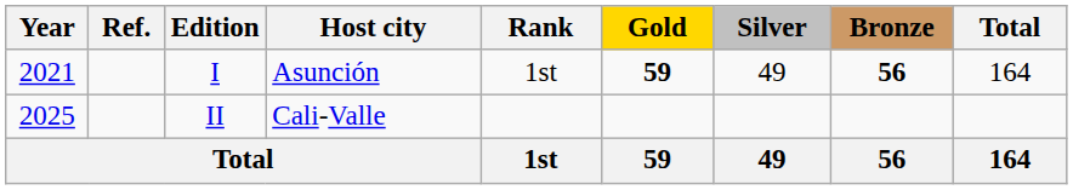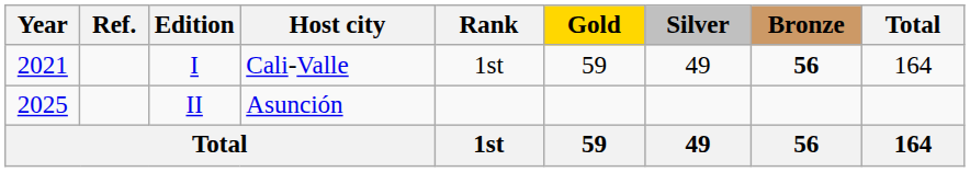I | Host city: Asunción -> Cali-Valle
I | Gold: bold -> normal
II | Host city: Cali-Valle -> Asunción
